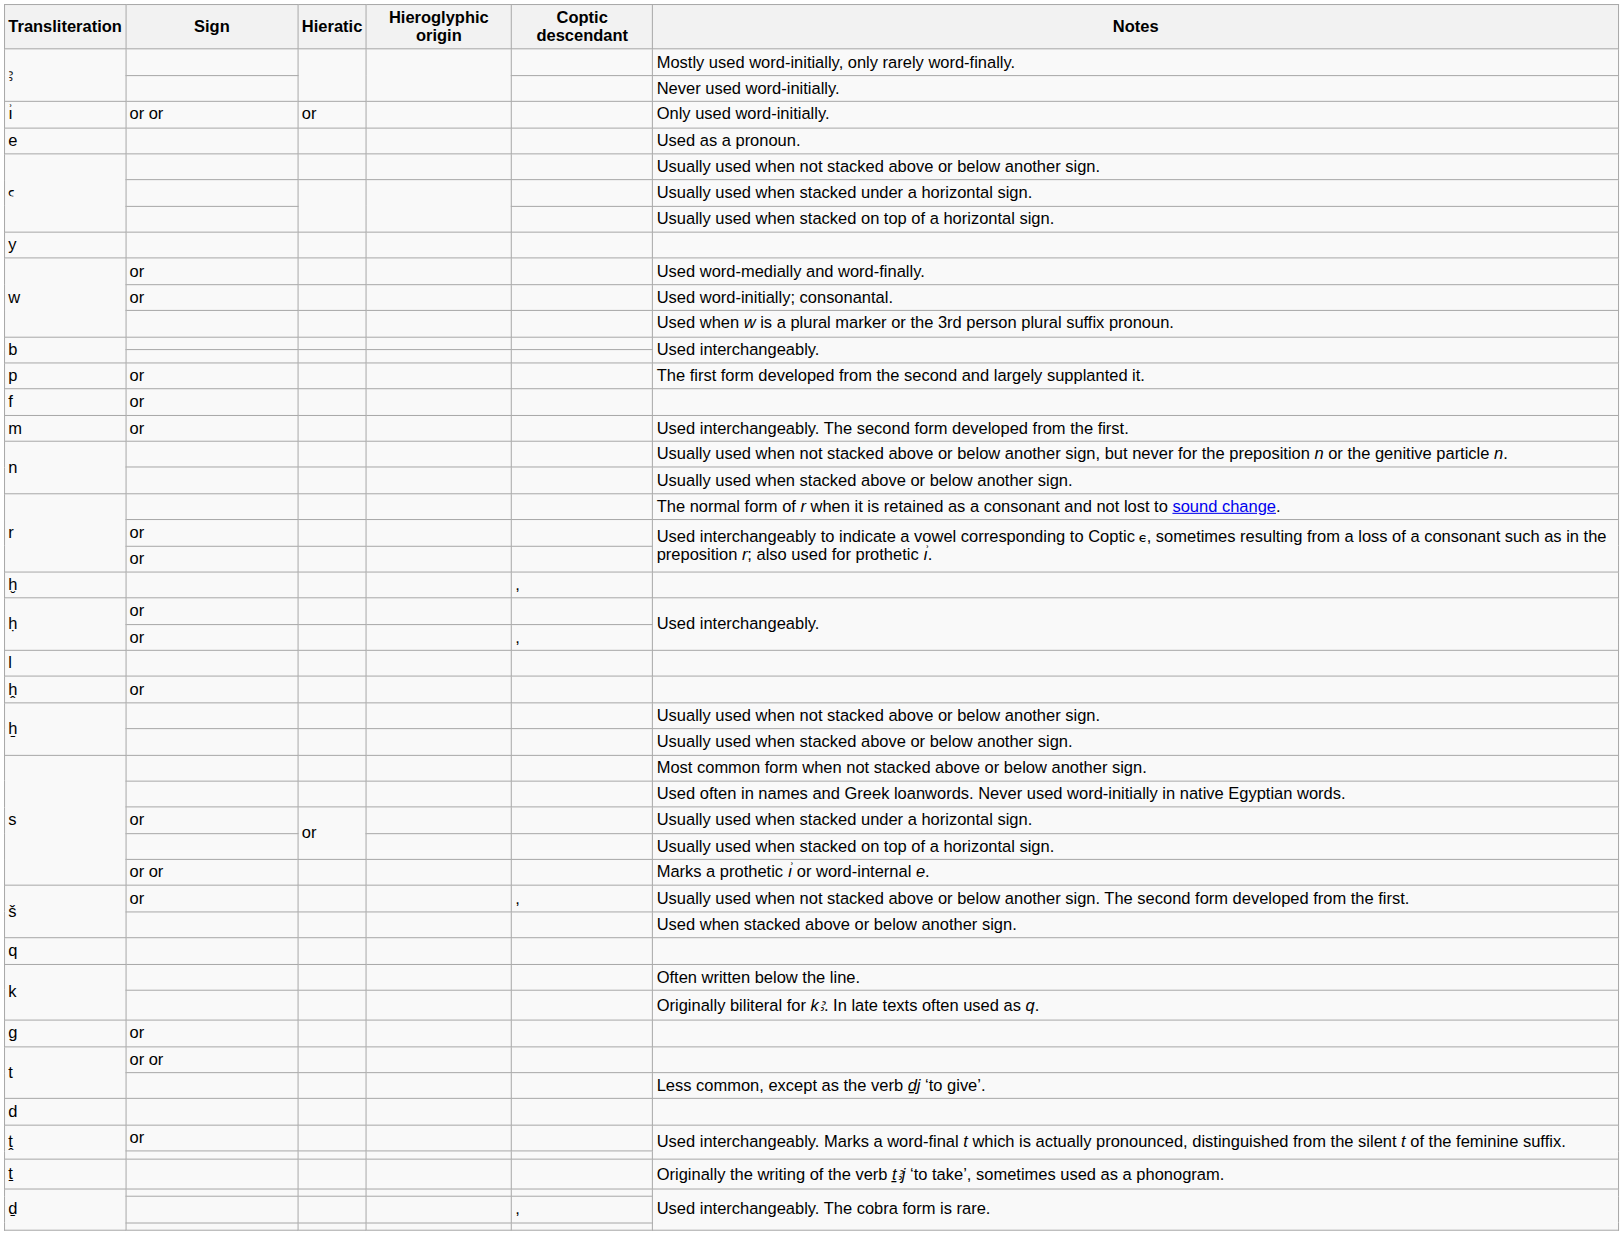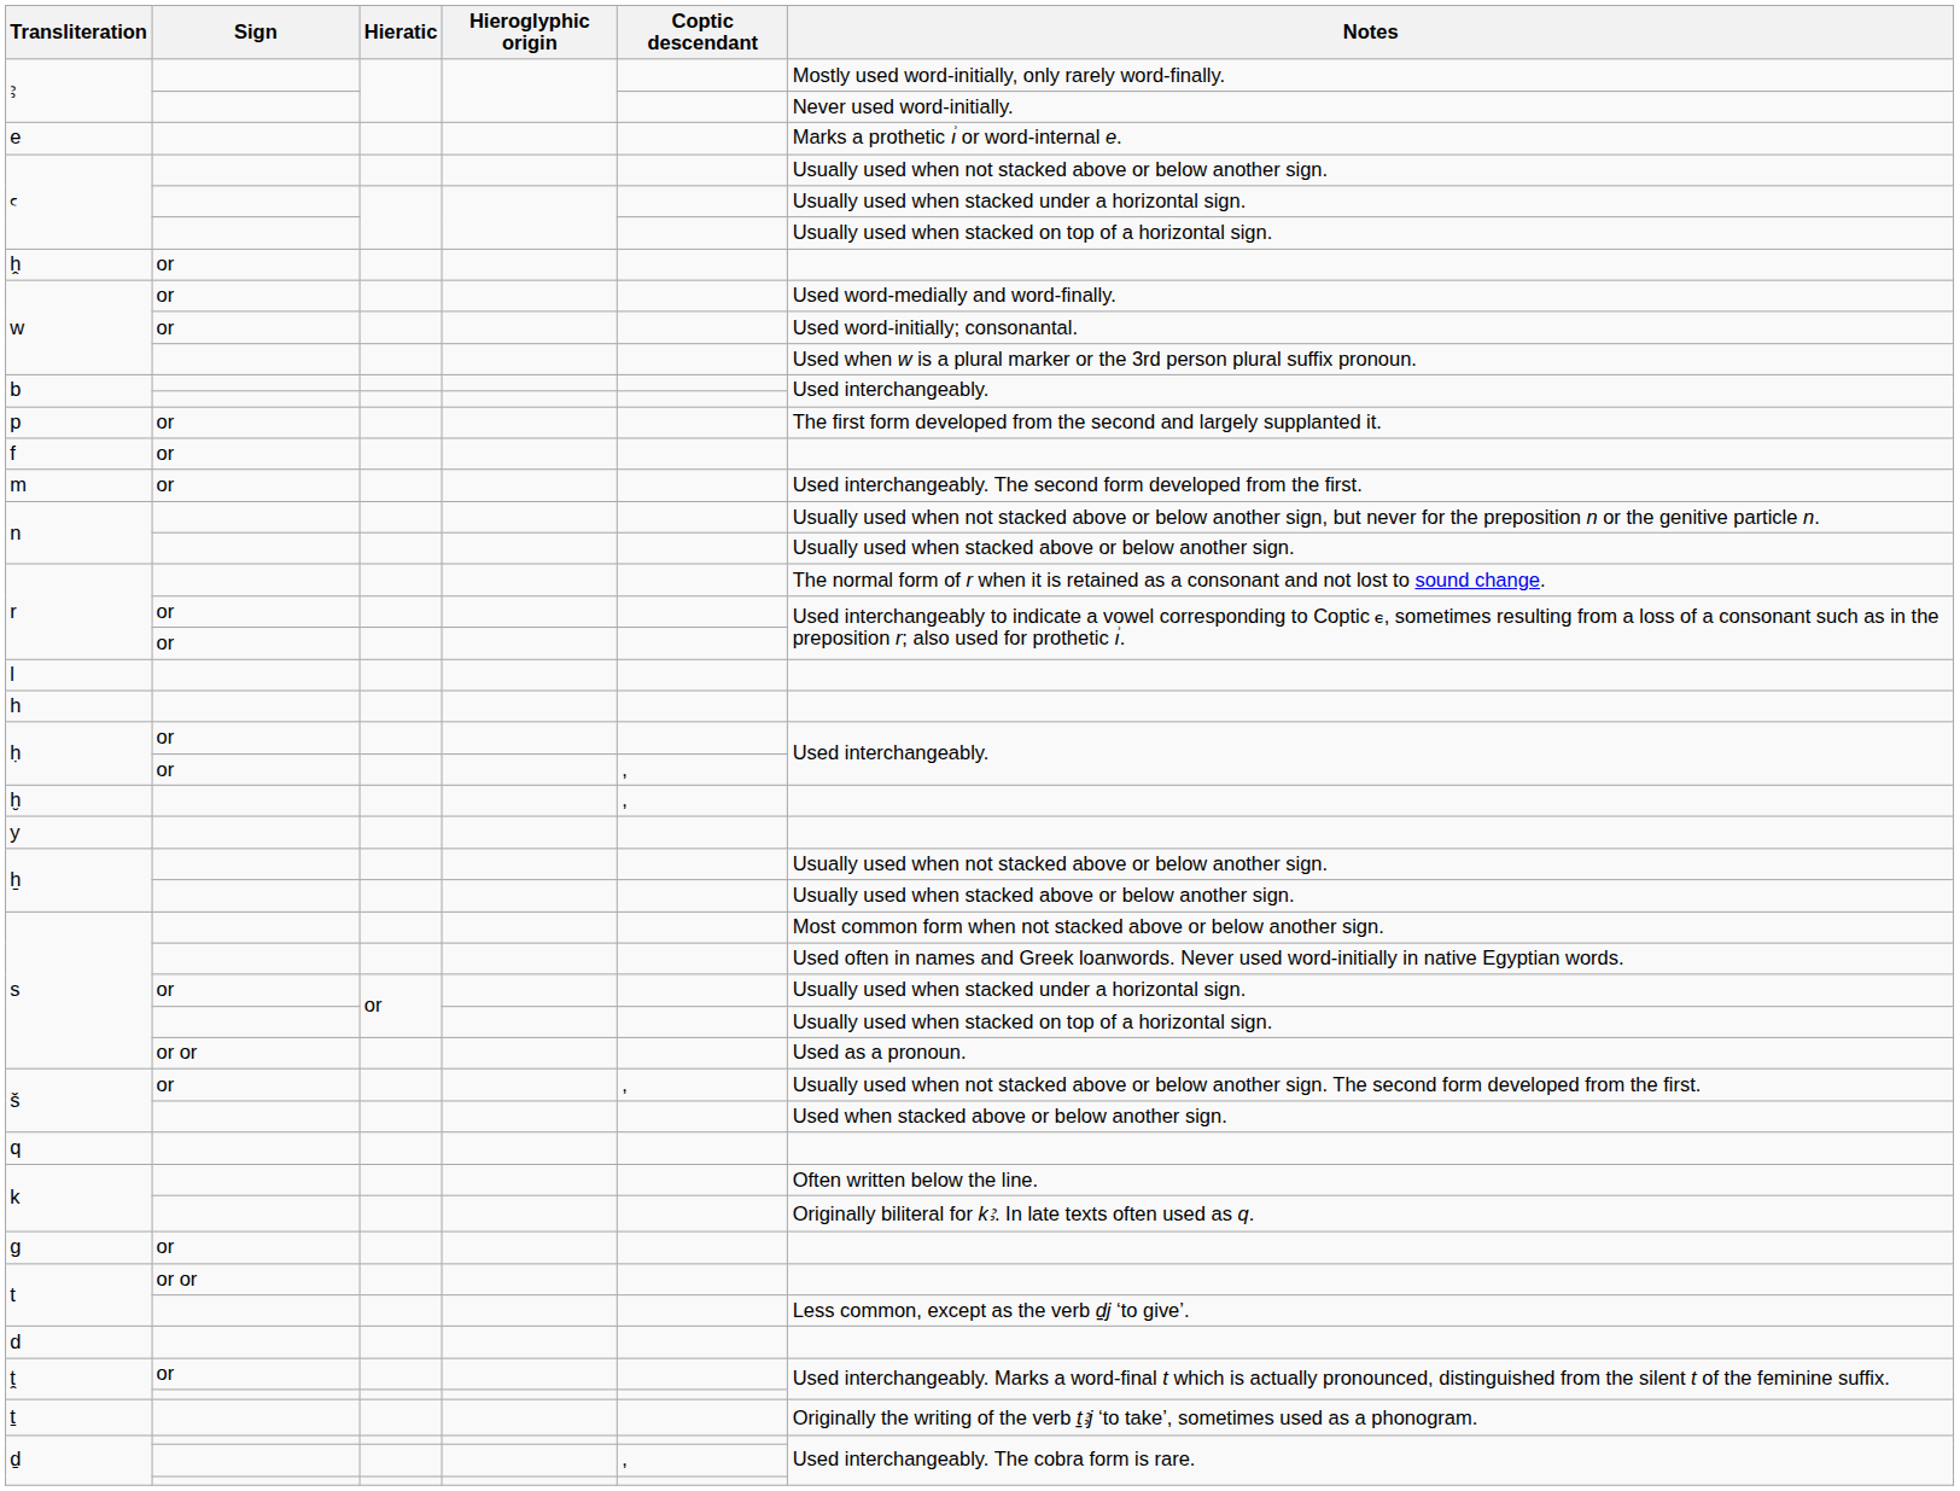- row: ı͗ | or or | or | Only used word-initially.
e | Notes: Used as a pronoun. -> Marks a prothetic ı͗ or word-internal e.
rows swapped: y <-> h̭
rows swapped: l <-> ḫ
+ row: h
s / or or | Notes: Marks a prothetic ı͗ or word-internal e. -> Used as a pronoun.
